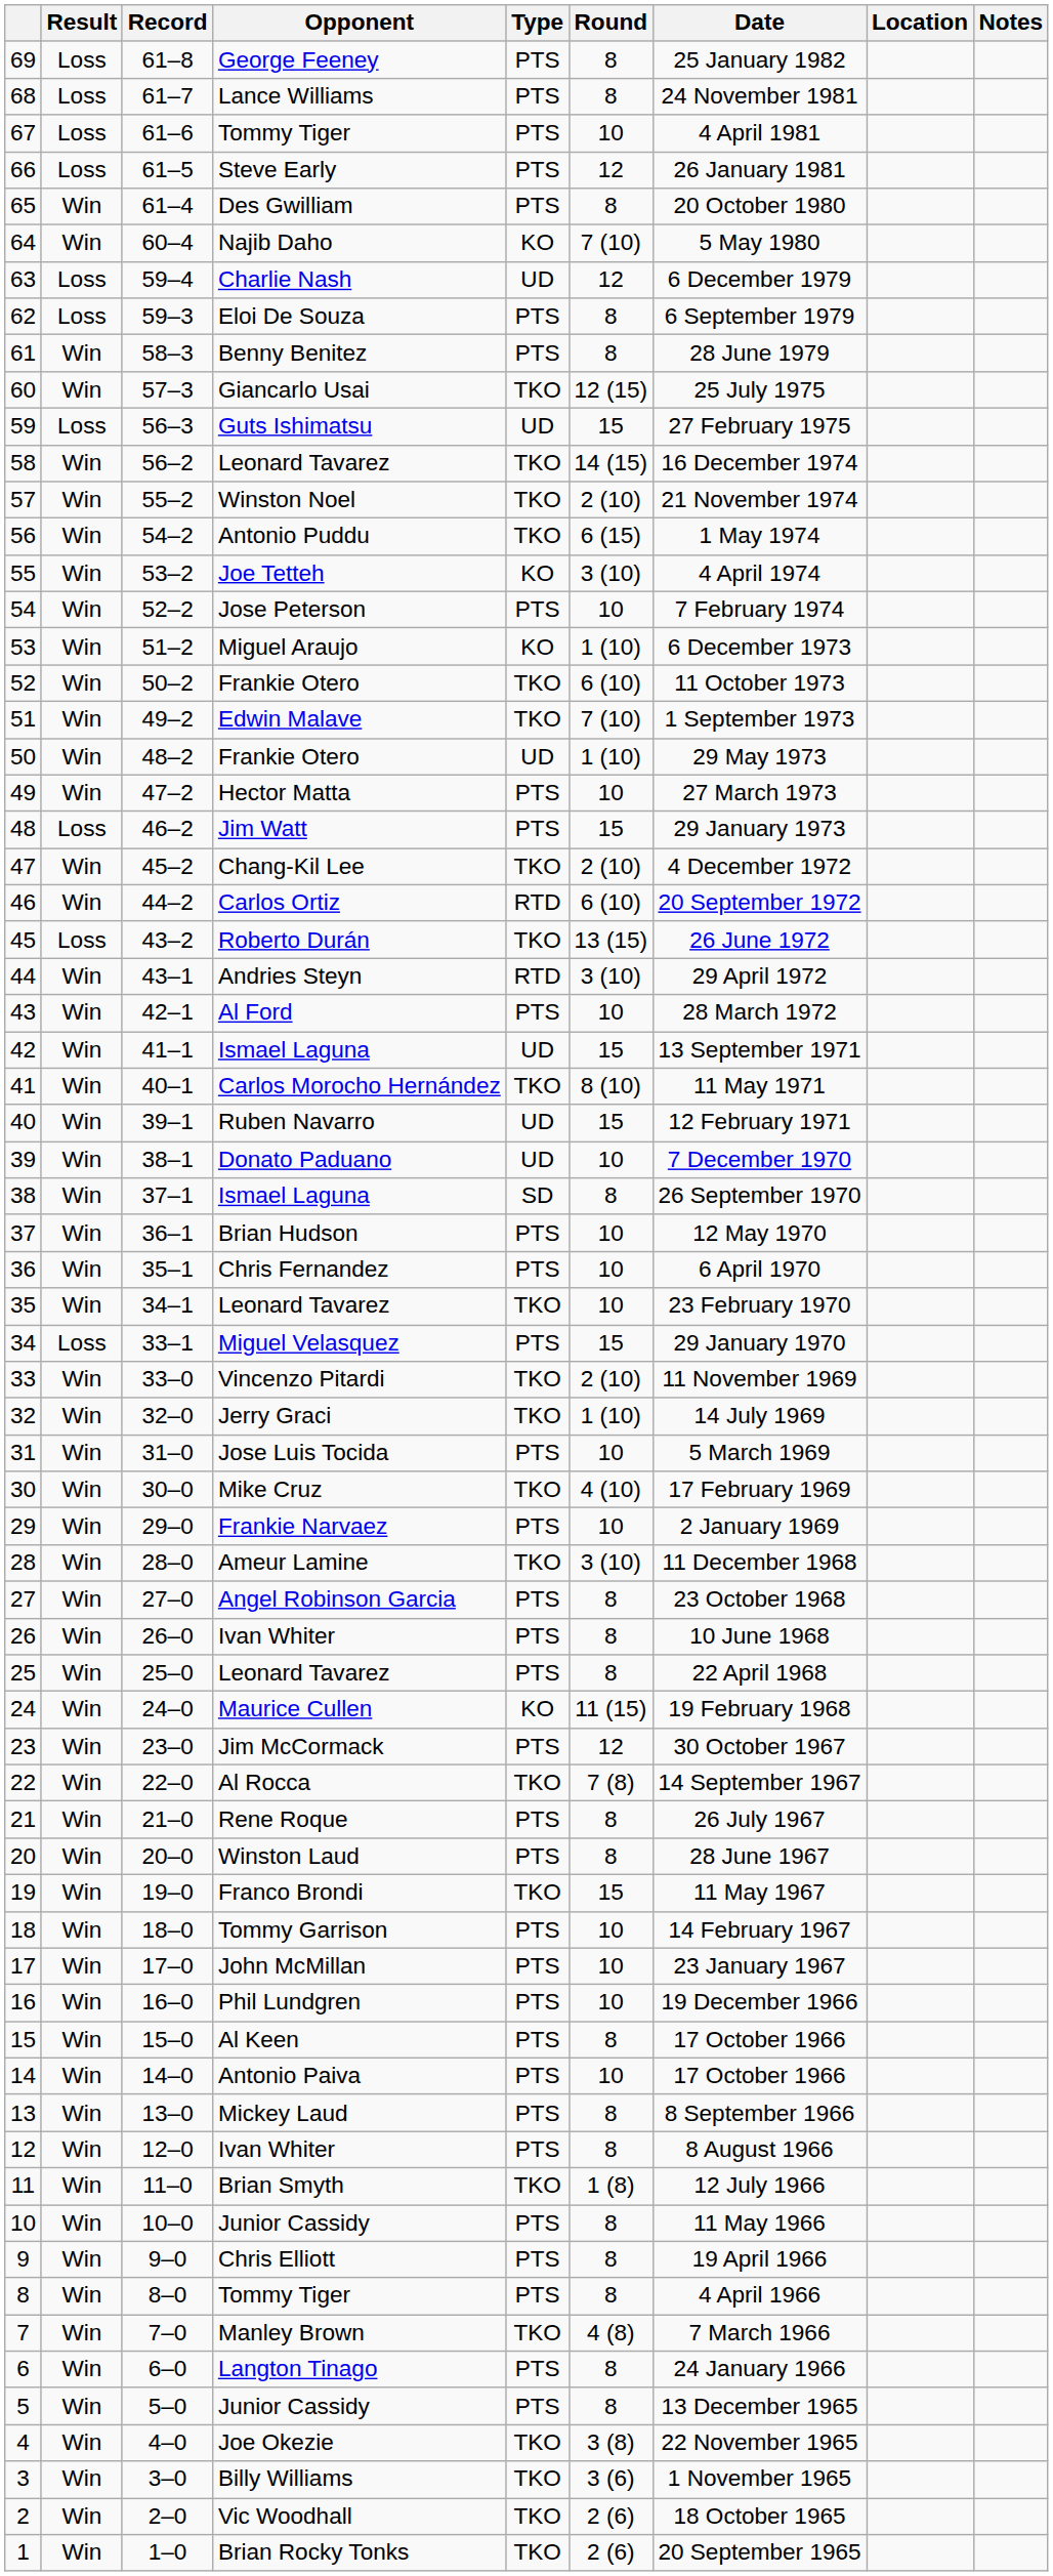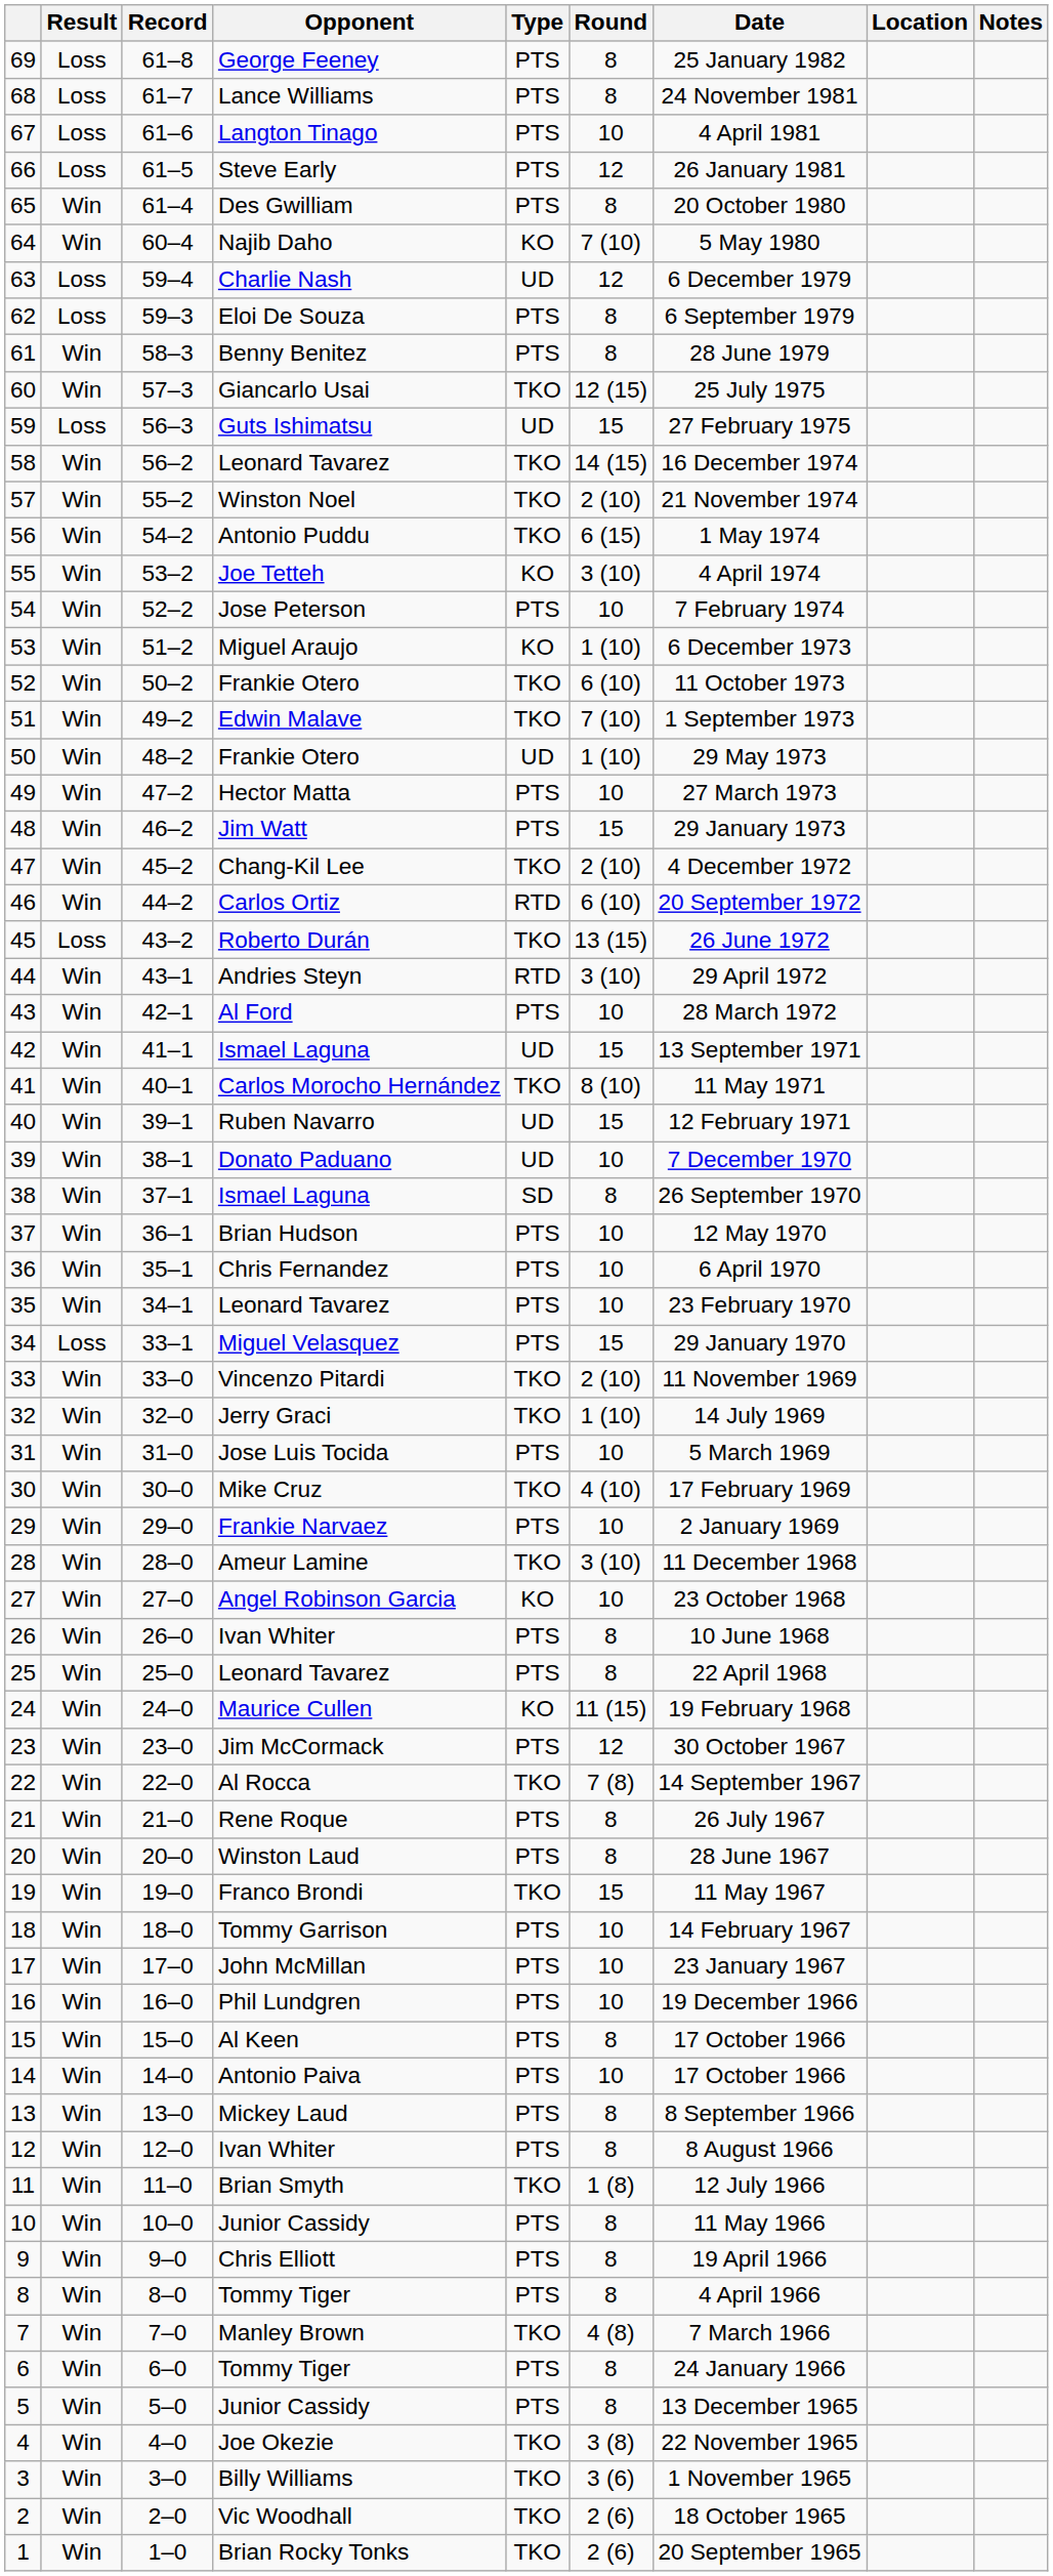67 | Opponent: Tommy Tiger -> Langton Tinago
48 | Result: Loss -> Win
35 | Type: TKO -> PTS
27 | Type: PTS -> KO
27 | Round: 8 -> 10
6 | Opponent: Langton Tinago -> Tommy Tiger
